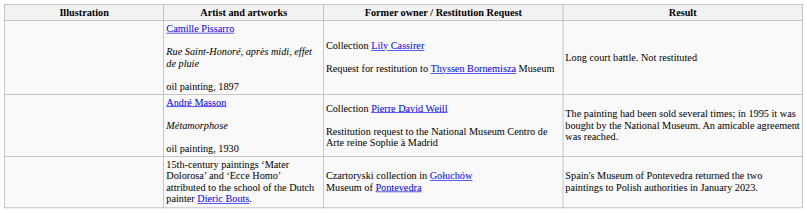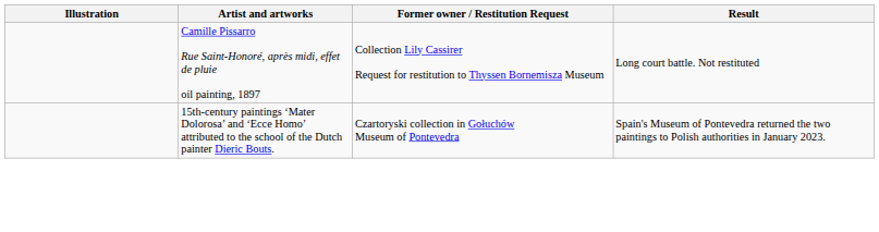- row: André Masson Métamorphose oil painting, 1930 | Collection Pierre David Weill Restitution request to the National Museum Centro de Arte reine Sophie à Madrid | The painting had been sold several times; in 1995 it was bought by the National Museum. An amicable agreement was reached.
